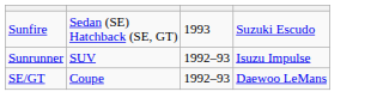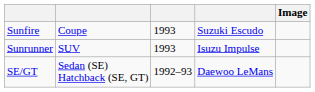+ column: Image
Sunfire | column 2: Sedan (SE) Hatchback (SE, GT) -> Coupe
Sunrunner | column 3: 1992–93 -> 1993
SE/GT | column 2: Coupe -> Sedan (SE) Hatchback (SE, GT)
